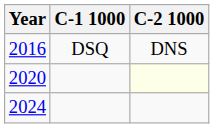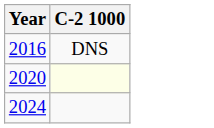- column: C-1 1000 | DSQ
